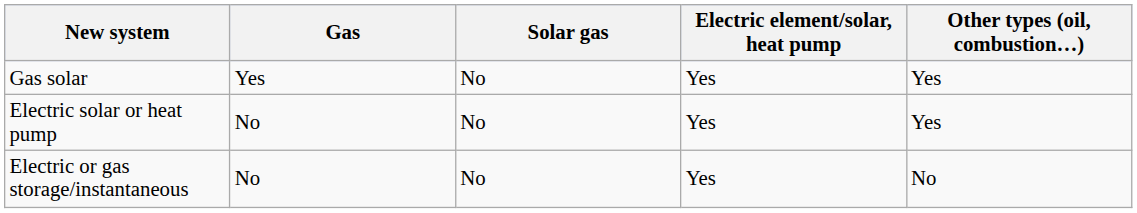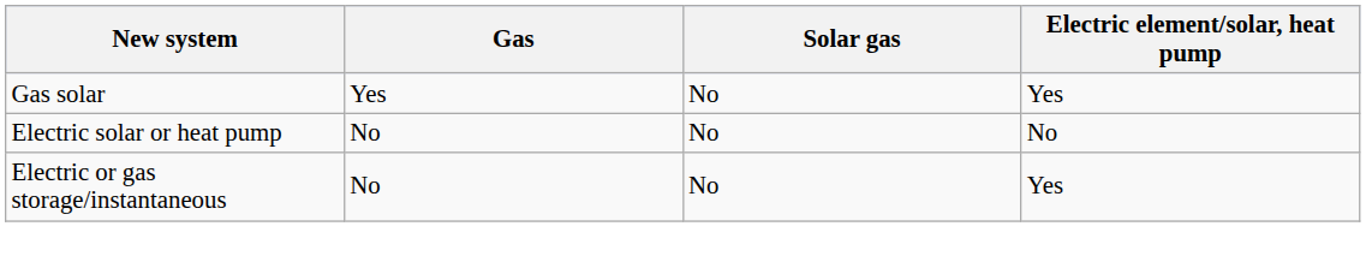- column: Other types (oil, combustion…) | Yes | Yes | No
Electric solar or heat pump | Electric element/solar, heat pump: Yes -> No
